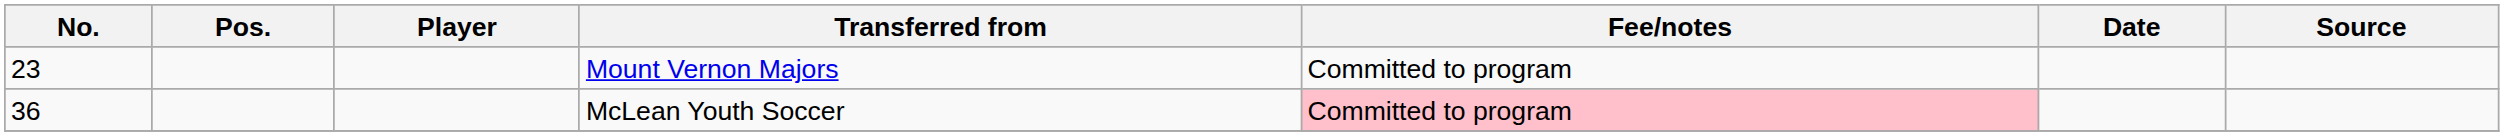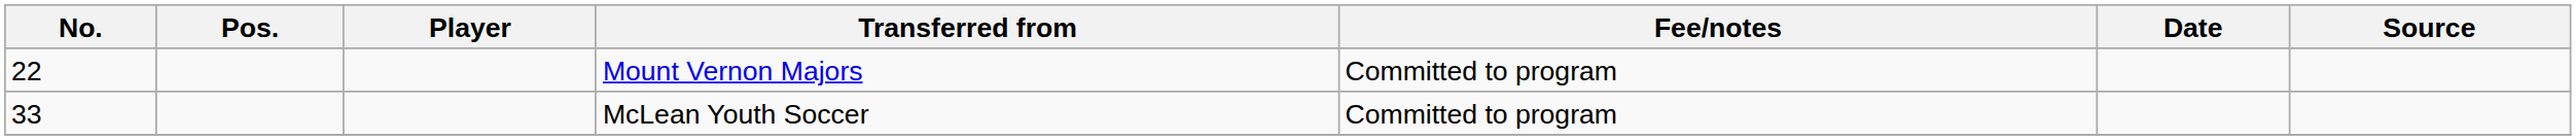Mount Vernon Majors | No.: 23 -> 22
McLean Youth Soccer | No.: 36 -> 33
McLean Youth Soccer | Fee/notes: pink background -> no background
